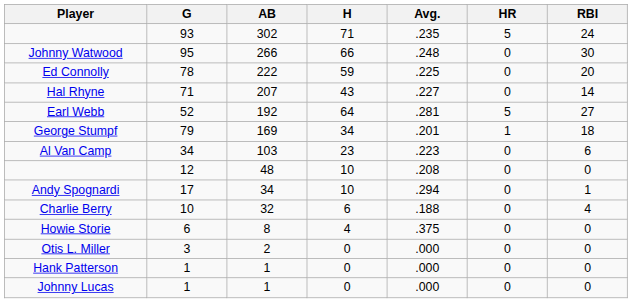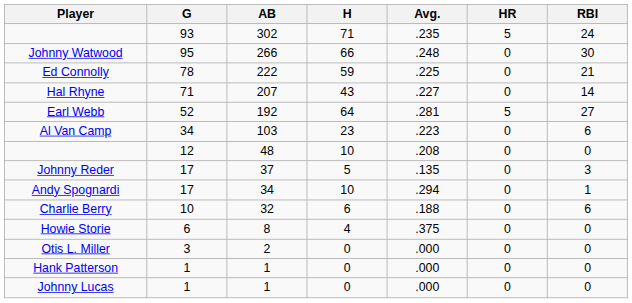Ed Connolly | RBI: 20 -> 21
- row: George Stumpf | 79 | 169 | 34 | .201 | 1 | 18
+ row: Johnny Reder | 17 | 37 | 5 | .135 | 0 | 3
Charlie Berry | RBI: 4 -> 6
